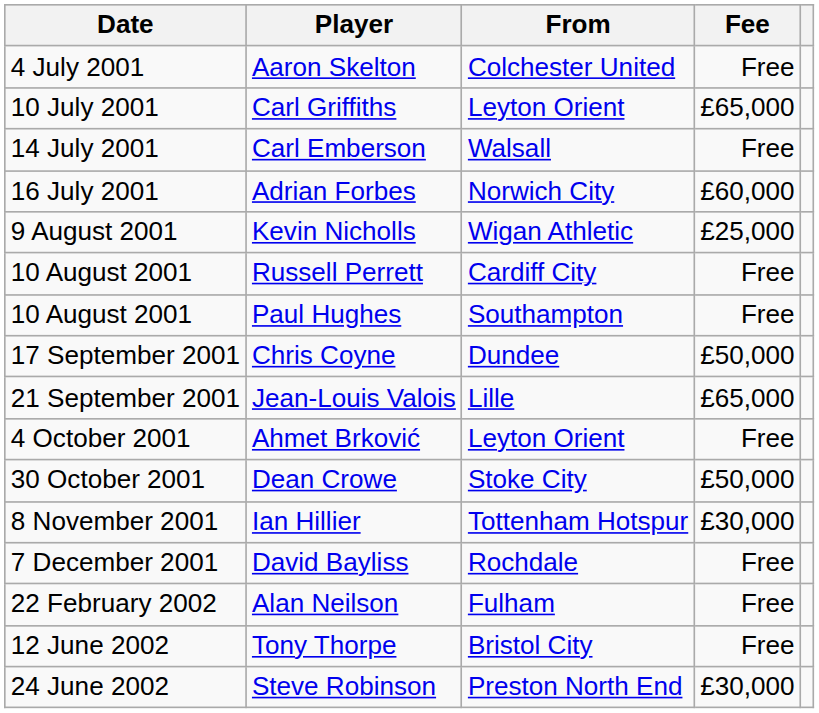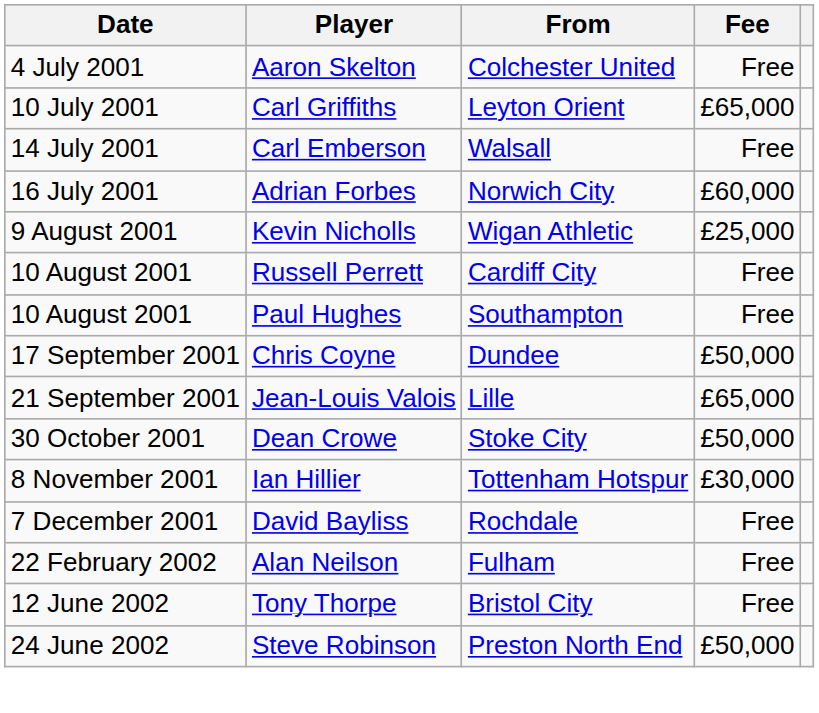- row: 4 October 2001 | Ahmet Brković | Leyton Orient | Free
Steve Robinson | Fee: £30,000 -> £50,000
